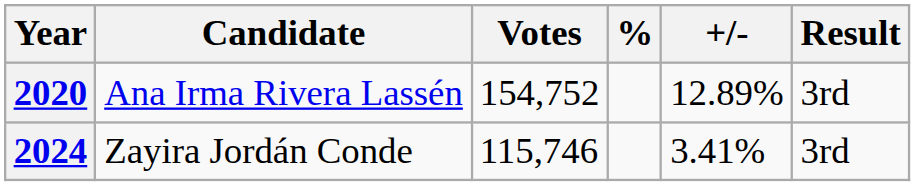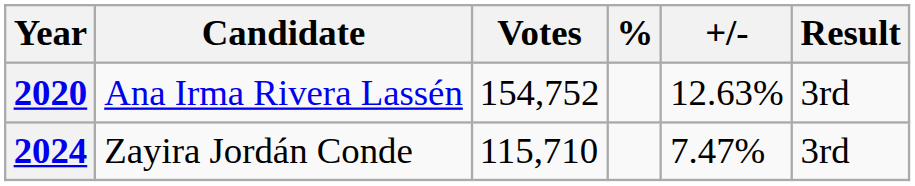2020 | +/-: 12.89% -> 12.63%
2024 | Votes: 115,746 -> 115,710
2024 | +/-: 3.41% -> 7.47%
